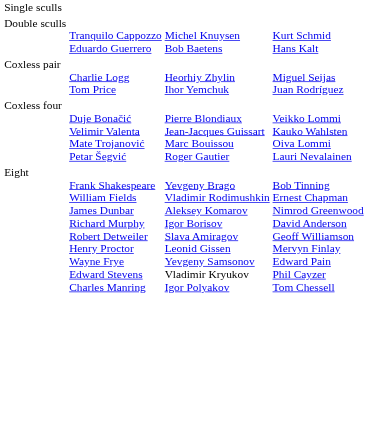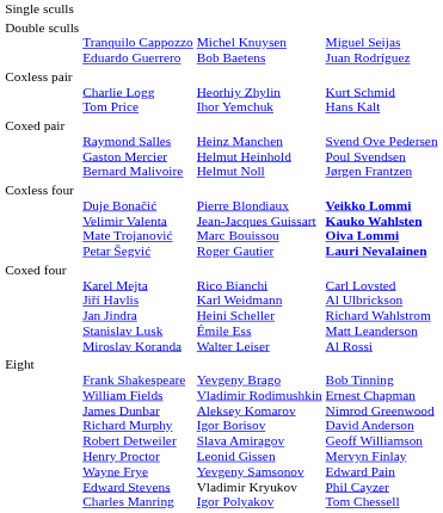Double sculls | column 4: Kurt Schmid Hans Kalt -> Miguel Seijas Juan Rodríguez
Coxless pair | column 4: Miguel Seijas Juan Rodríguez -> Kurt Schmid Hans Kalt
+ row: Coxed pair | Raymond Salles Gaston Mercier Bernard Malivoire | Heinz Manchen Helmut Heinhold Helmut Noll | Svend Ove Pedersen Poul Svendsen Jørgen Frantzen
Coxless four | column 4: normal -> bold
+ row: Coxed four | Karel Mejta Jiří Havlis Jan Jindra Stanislav Lusk Miroslav Koranda | Rico Bianchi Karl Weidmann Heini Scheller Émile Ess Walter Leiser | Carl Lovsted Al Ulbrickson Richard Wahlstrom Matt Leanderson Al Rossi
